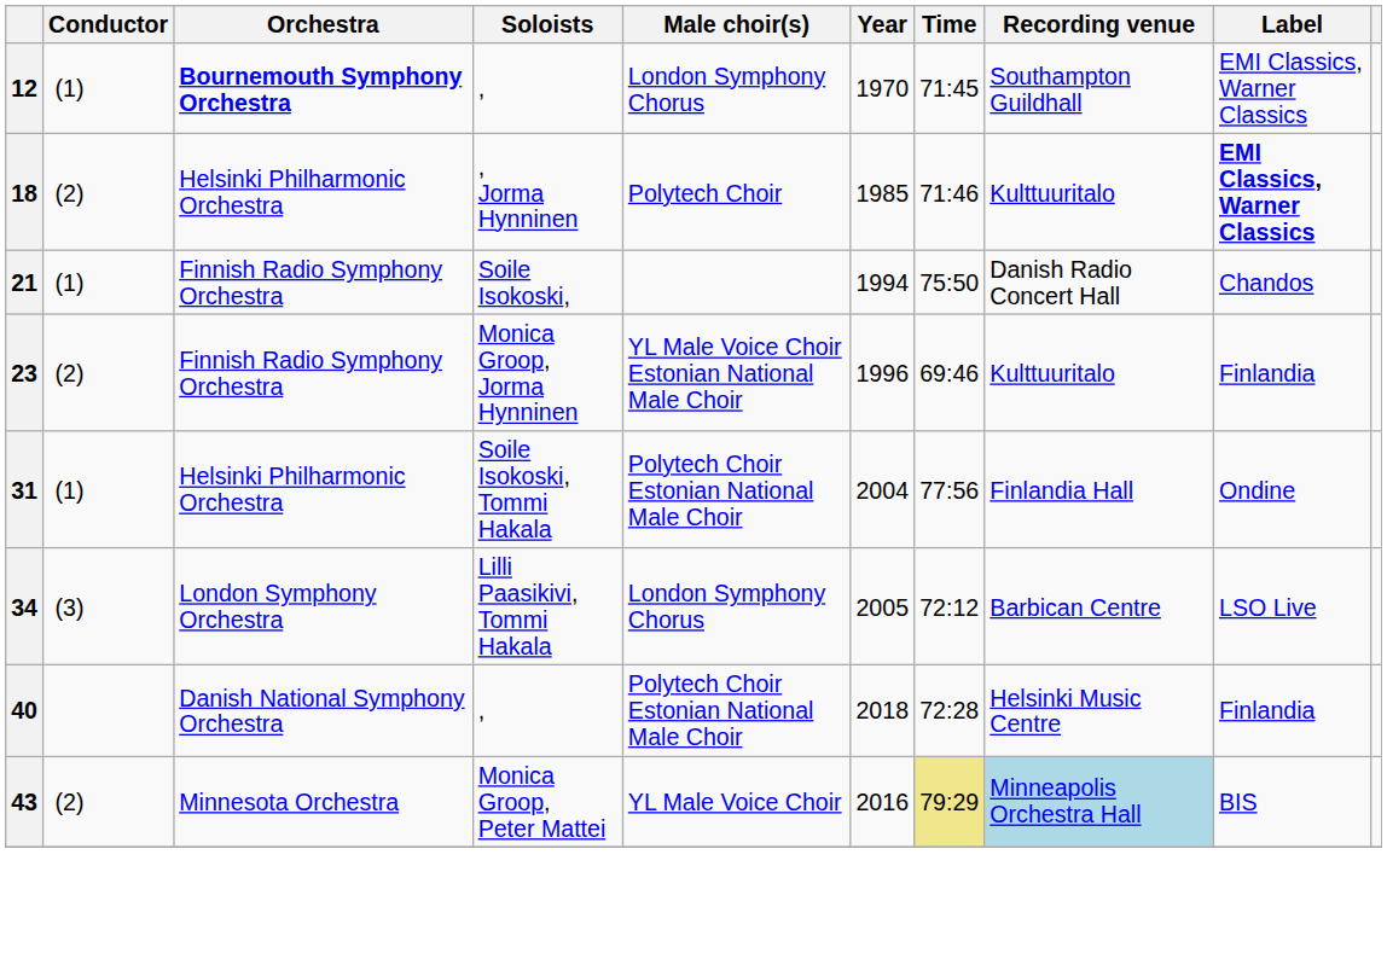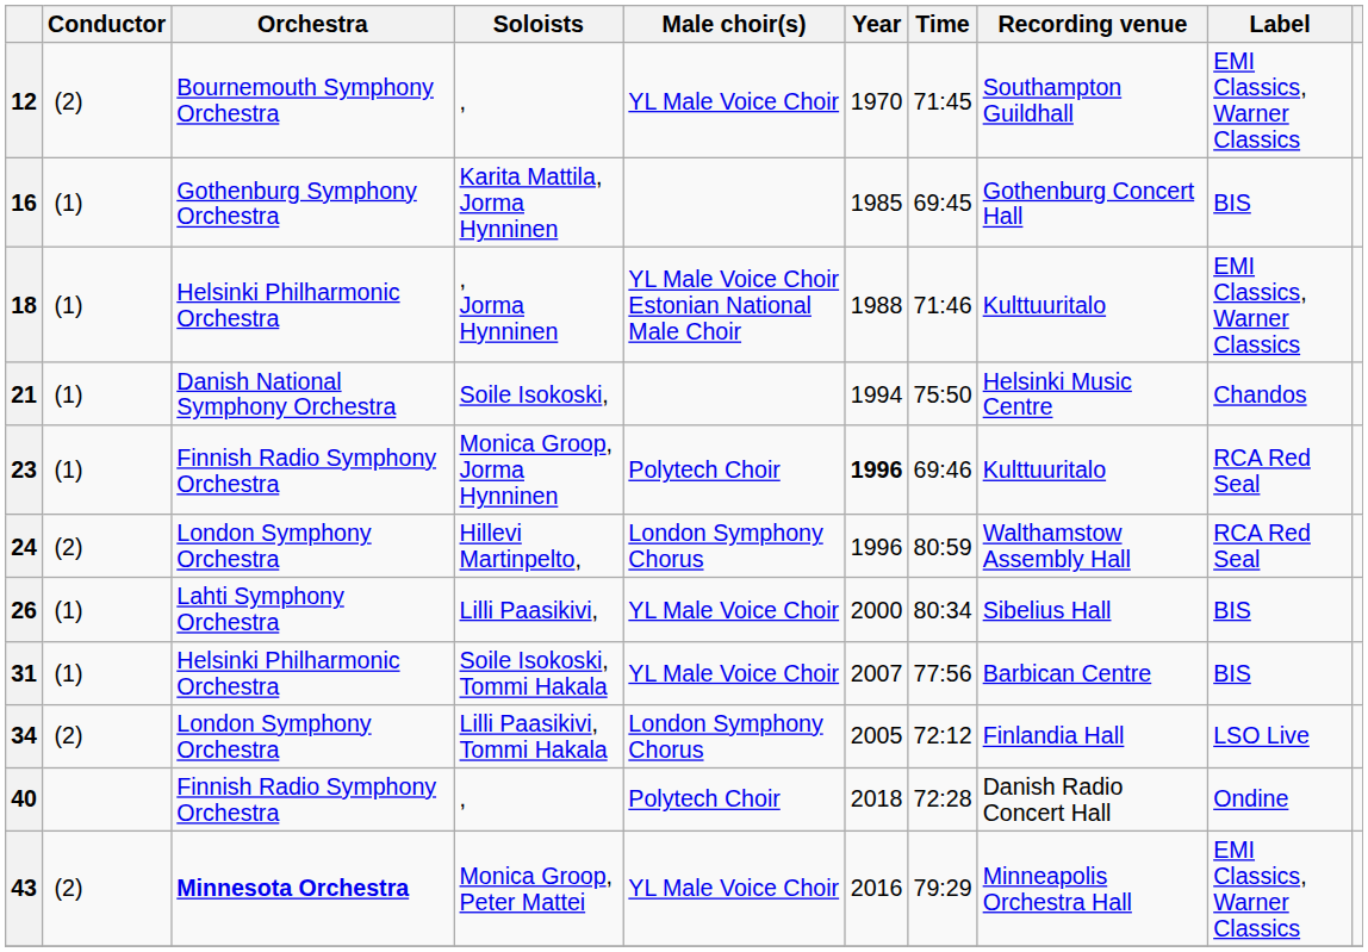12 | Conductor: (1) -> (2)
12 | Orchestra: bold -> normal
12 | Male choir(s): London Symphony Chorus -> YL Male Voice Choir
+ row: 16 | (1) | Gothenburg Symphony Orchestra | Karita Mattila, Jorma Hynninen | 1985 | 69:45 | Gothenburg Concert Hall | BIS
18 | Conductor: (2) -> (1)
18 | Male choir(s): Polytech Choir -> YL Male Voice Choir Estonian National Male Choir
18 | Year: 1985 -> 1988
18 | Label: bold -> normal
21 | Orchestra: Finnish Radio Symphony Orchestra -> Danish National Symphony Orchestra
21 | Recording venue: Danish Radio Concert Hall -> Helsinki Music Centre
23 | Conductor: (2) -> (1)
23 | Male choir(s): YL Male Voice Choir Estonian National Male Choir -> Polytech Choir
23 | Year: normal -> bold
23 | Label: Finlandia -> RCA Red Seal
+ row: 24 | (2) | London Symphony Orchestra | Hillevi Martinpelto, | London Symphony Chorus | 1996 | 80:59 | Walthamstow Assembly Hall | RCA Red Seal
+ row: 26 | (1) | Lahti Symphony Orchestra | Lilli Paasikivi, | YL Male Voice Choir | 2000 | 80:34 | Sibelius Hall | BIS
31 | Male choir(s): Polytech Choir Estonian National Male Choir -> YL Male Voice Choir
31 | Year: 2004 -> 2007
31 | Recording venue: Finlandia Hall -> Barbican Centre
31 | Label: Ondine -> BIS
34 | Conductor: (3) -> (2)
34 | Recording venue: Barbican Centre -> Finlandia Hall
40 | Orchestra: Danish National Symphony Orchestra -> Finnish Radio Symphony Orchestra
40 | Male choir(s): Polytech Choir Estonian National Male Choir -> Polytech Choir
40 | Recording venue: Helsinki Music Centre -> Danish Radio Concert Hall
40 | Label: Finlandia -> Ondine
43 | Orchestra: normal -> bold
43 | Time: khaki background -> no background
43 | Recording venue: lightblue background -> no background
43 | Label: BIS -> EMI Classics, Warner Classics
